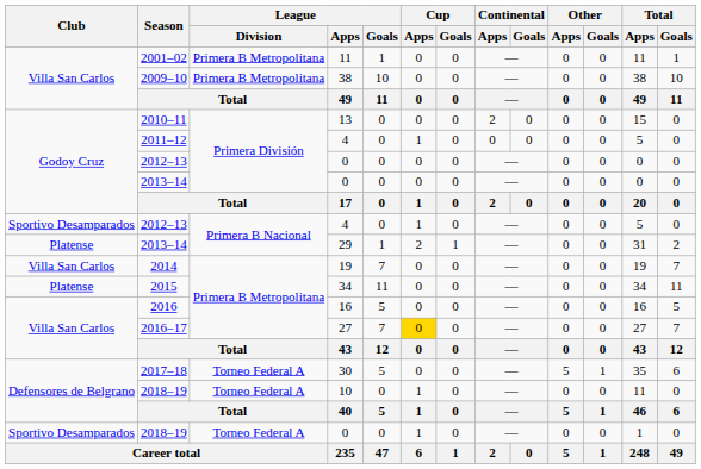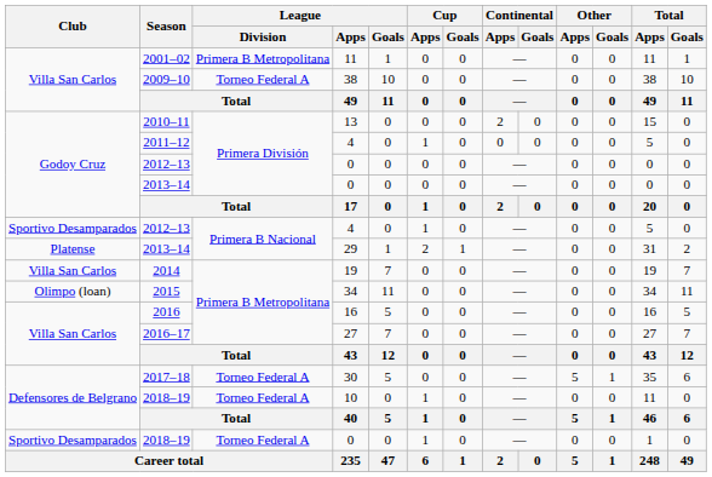2009–10 | League / Division: Primera B Metropolitana -> Torneo Federal A
2015 | Club: Platense -> Olimpo (loan)
2016–17 | Cup / Apps: gold background -> no background
